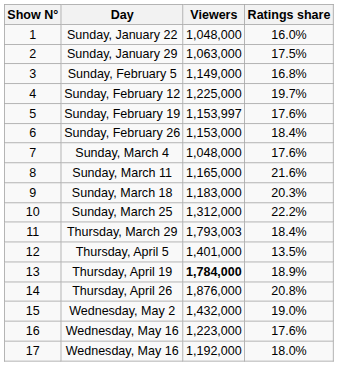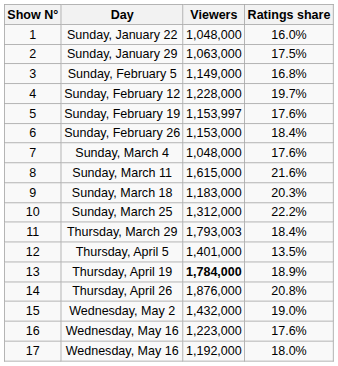Sunday, February 12 | Viewers: 1,225,000 -> 1,228,000
Sunday, March 11 | Viewers: 1,165,000 -> 1,615,000
